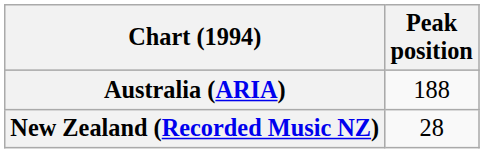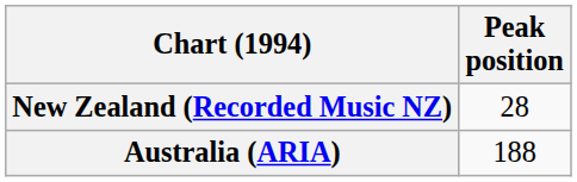rows swapped: Australia (ARIA) <-> New Zealand (Recorded Music NZ)
